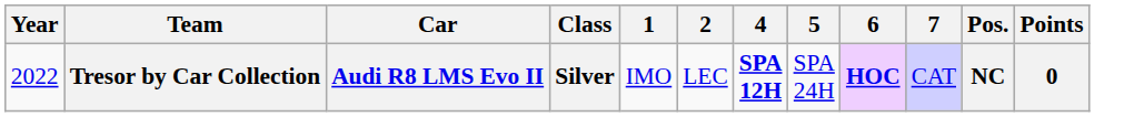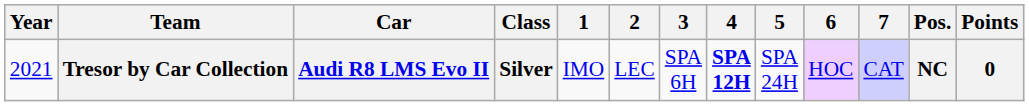+ column: 3 | SPA 6H
Tresor by Car Collection | Year: 2022 -> 2021
Tresor by Car Collection | 6: bold -> normal
